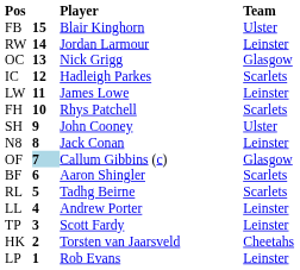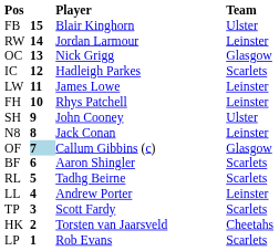FH | Team: Scarlets -> Leinster
TP | Team: Leinster -> Scarlets
LP | Team: Leinster -> Scarlets
